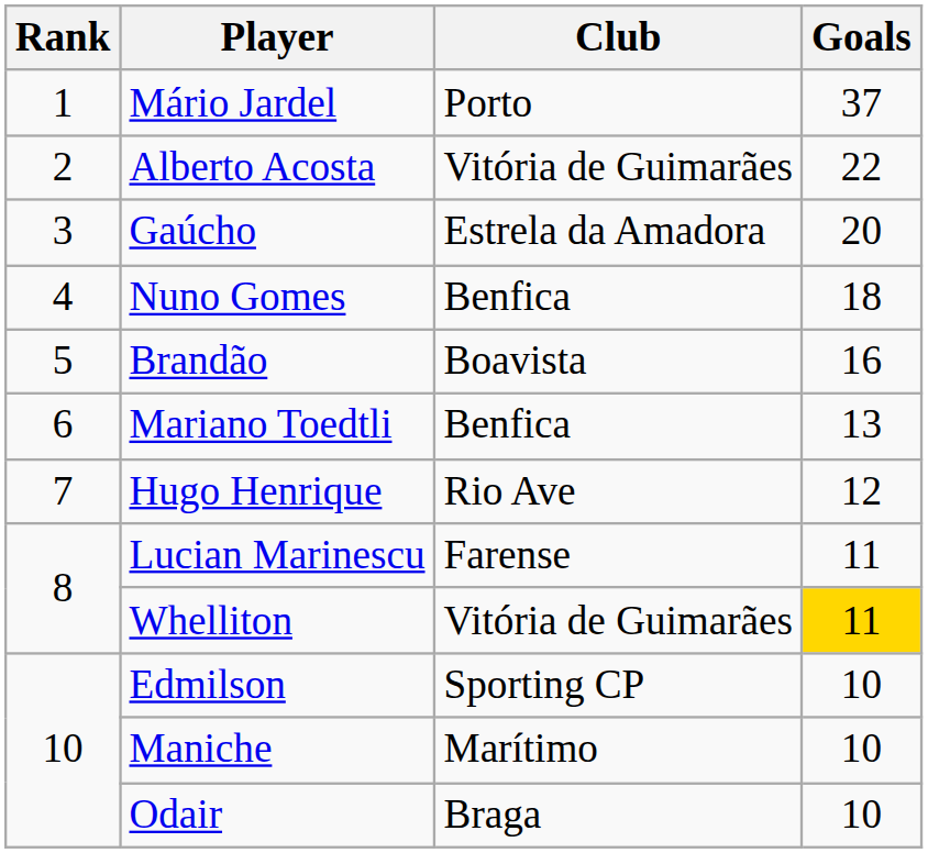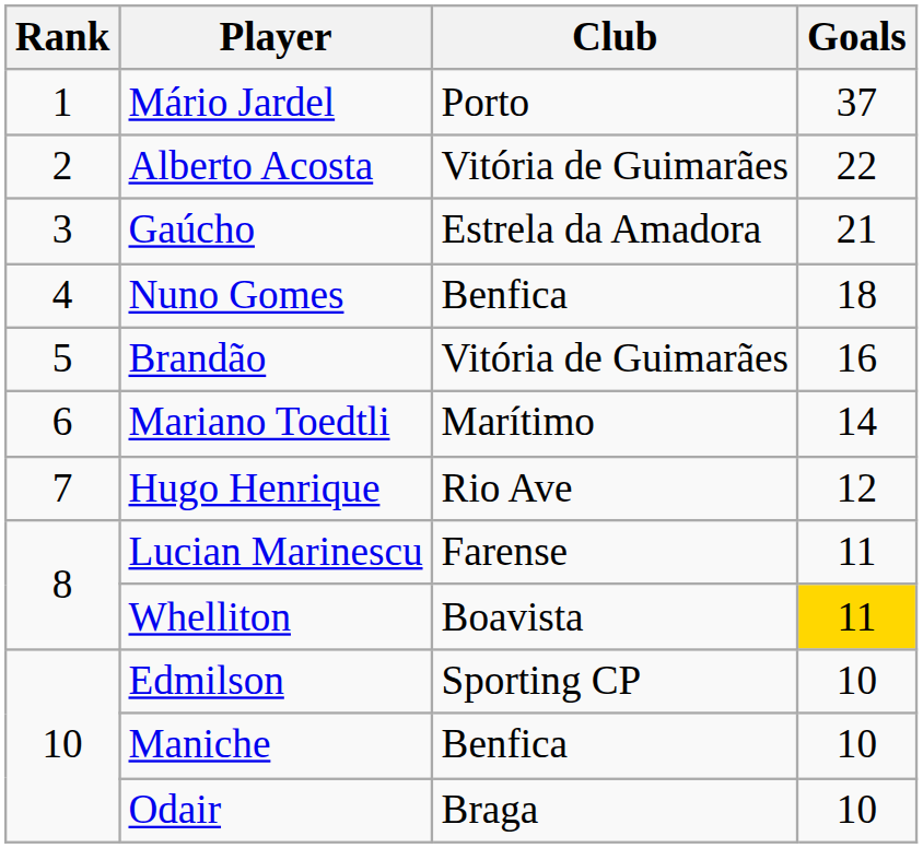Gaúcho | Goals: 20 -> 21
Brandão | Club: Boavista -> Vitória de Guimarães
Mariano Toedtli | Club: Benfica -> Marítimo
Mariano Toedtli | Goals: 13 -> 14
Whelliton | Club: Vitória de Guimarães -> Boavista
Maniche | Club: Marítimo -> Benfica
